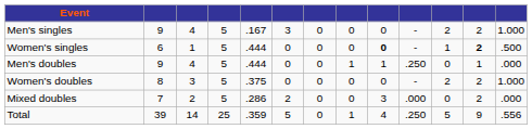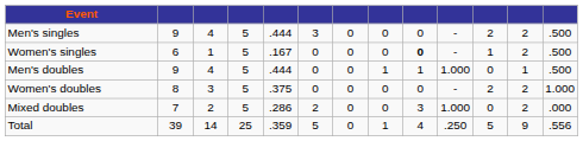Men's singles | column 5: .167 -> .444
Men's singles | column 13: 1.000 -> .500
Women's singles | column 5: .444 -> .167
Women's singles | column 12: bold -> normal
Men's doubles | column 10: .250 -> 1.000
Men's doubles | column 13: .000 -> .500
Mixed doubles | column 10: .000 -> 1.000
